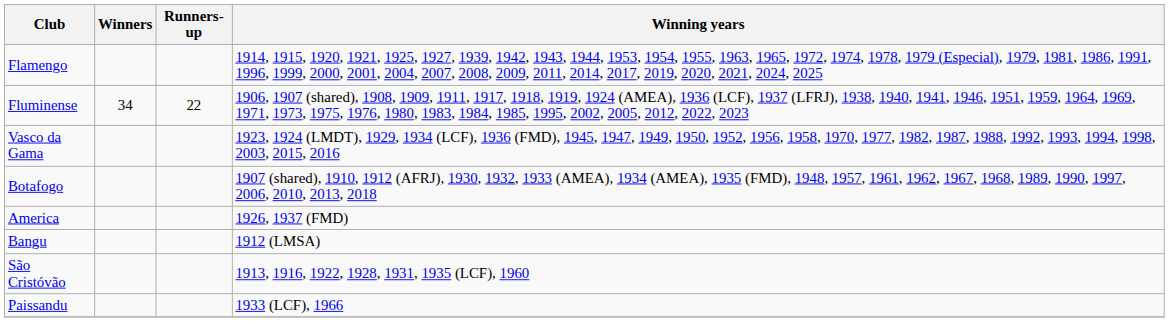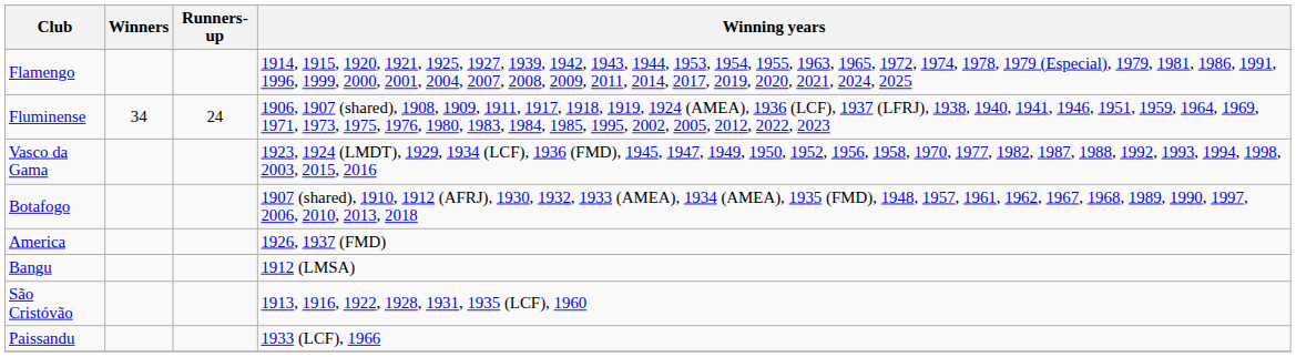Fluminense | Runners-up: 22 -> 24
